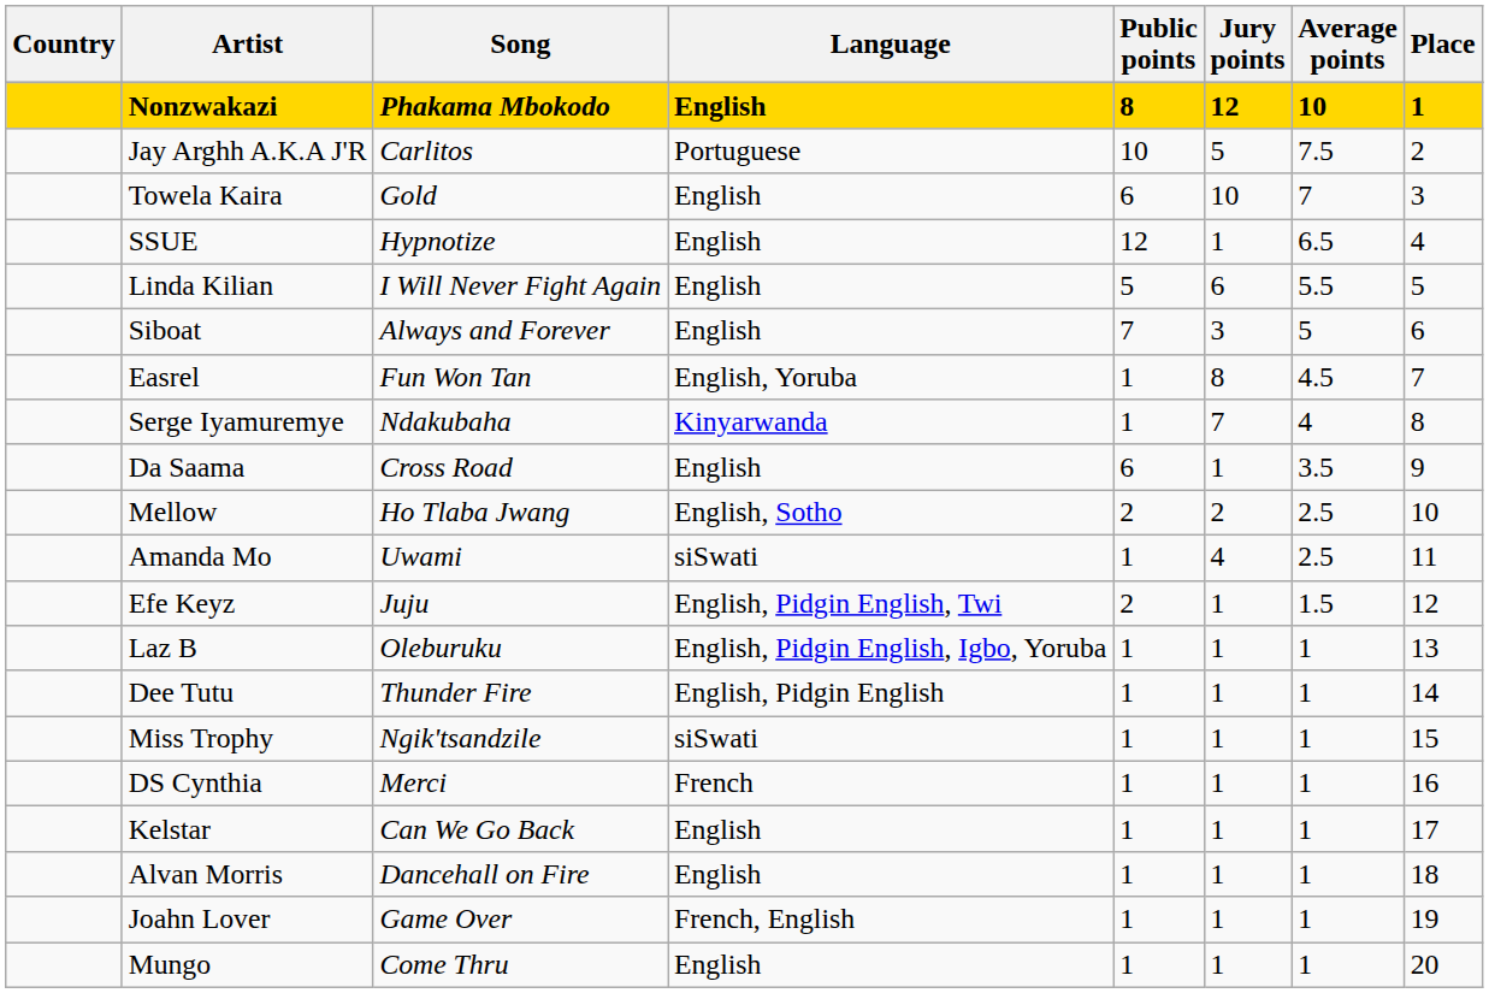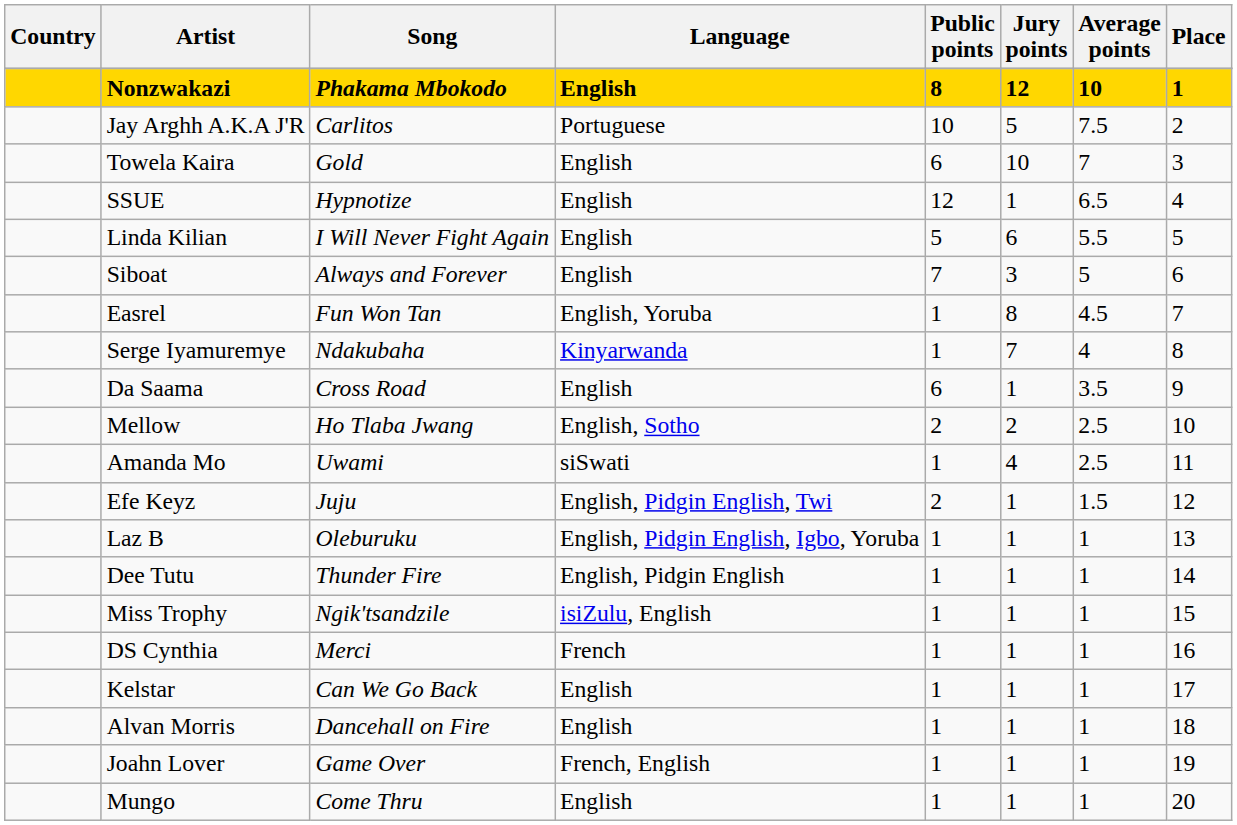Miss Trophy | Language: siSwati -> isiZulu, English
